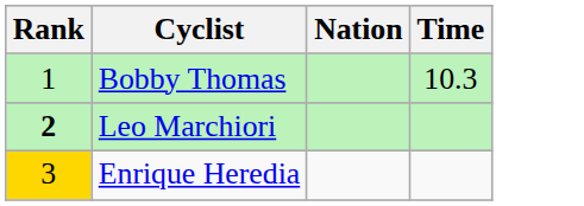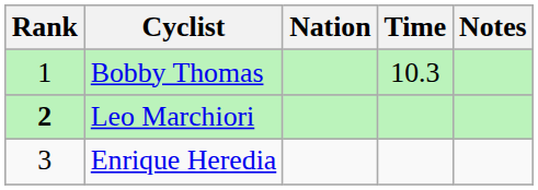+ column: Notes
Enrique Heredia | Rank: gold background -> no background
